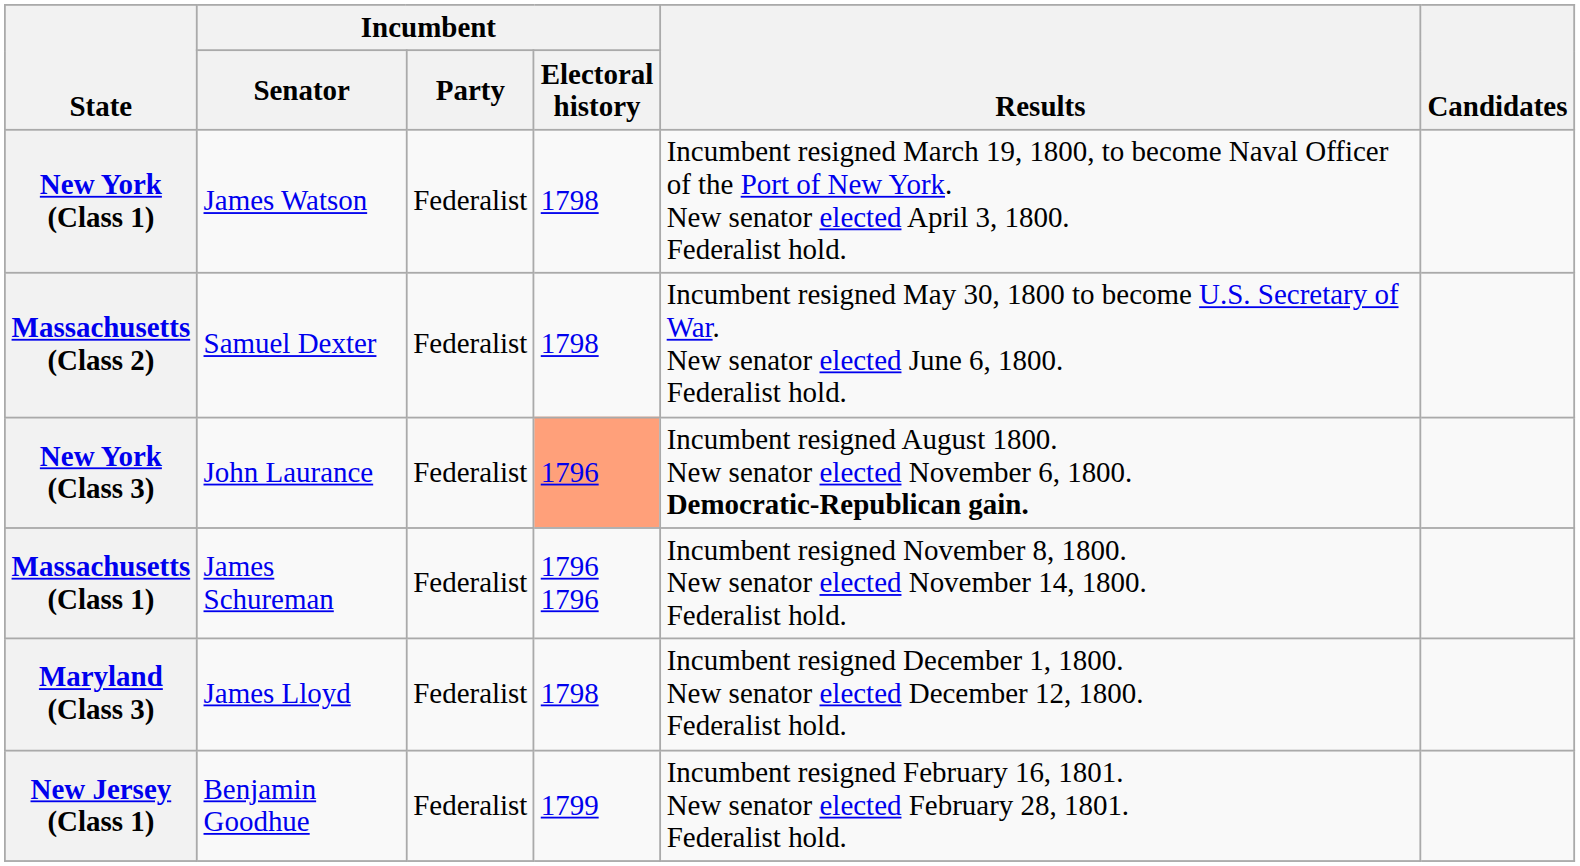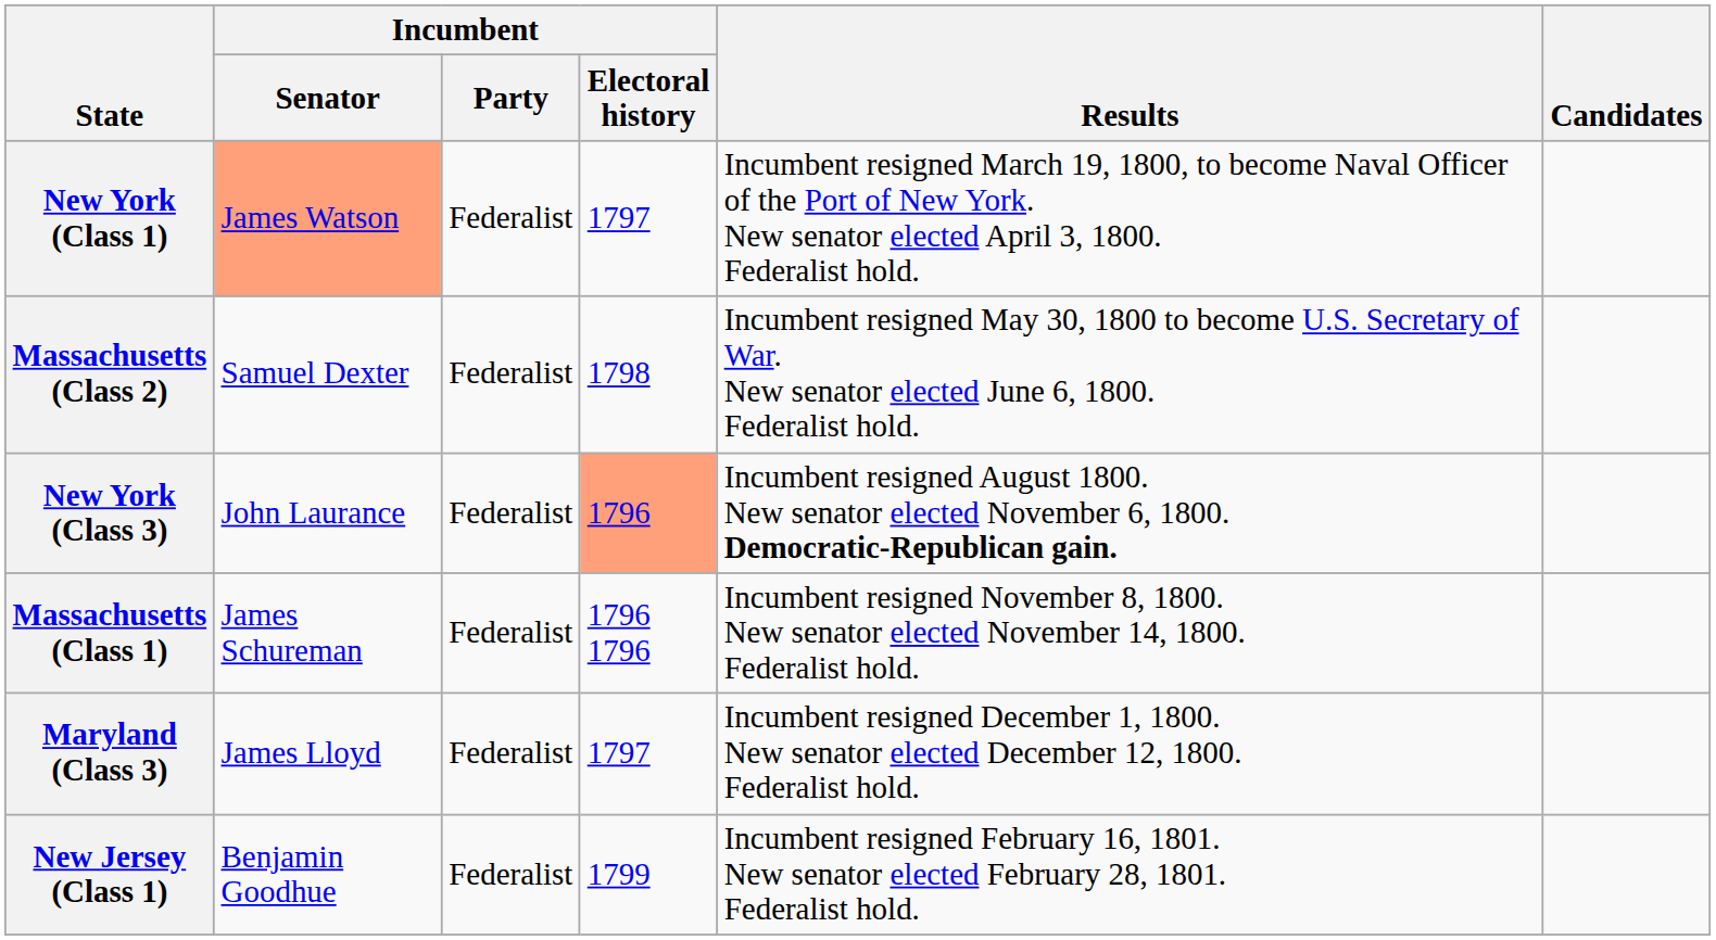New York (Class 1) | Incumbent / Senator: no background -> lightsalmon background
New York (Class 1) | Incumbent / Electoral history: 1798 -> 1797
Maryland (Class 3) | Incumbent / Electoral history: 1798 -> 1797
